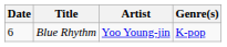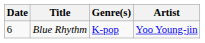columns swapped: Artist <-> Genre(s)
